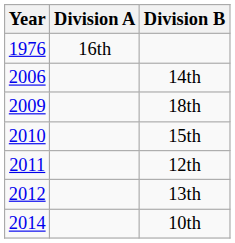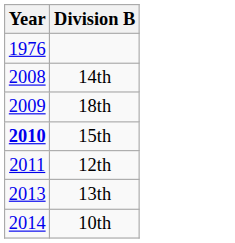- column: Division A | 16th
14th | Year: 2006 -> 2008
15th | Year: normal -> bold
13th | Year: 2012 -> 2013
